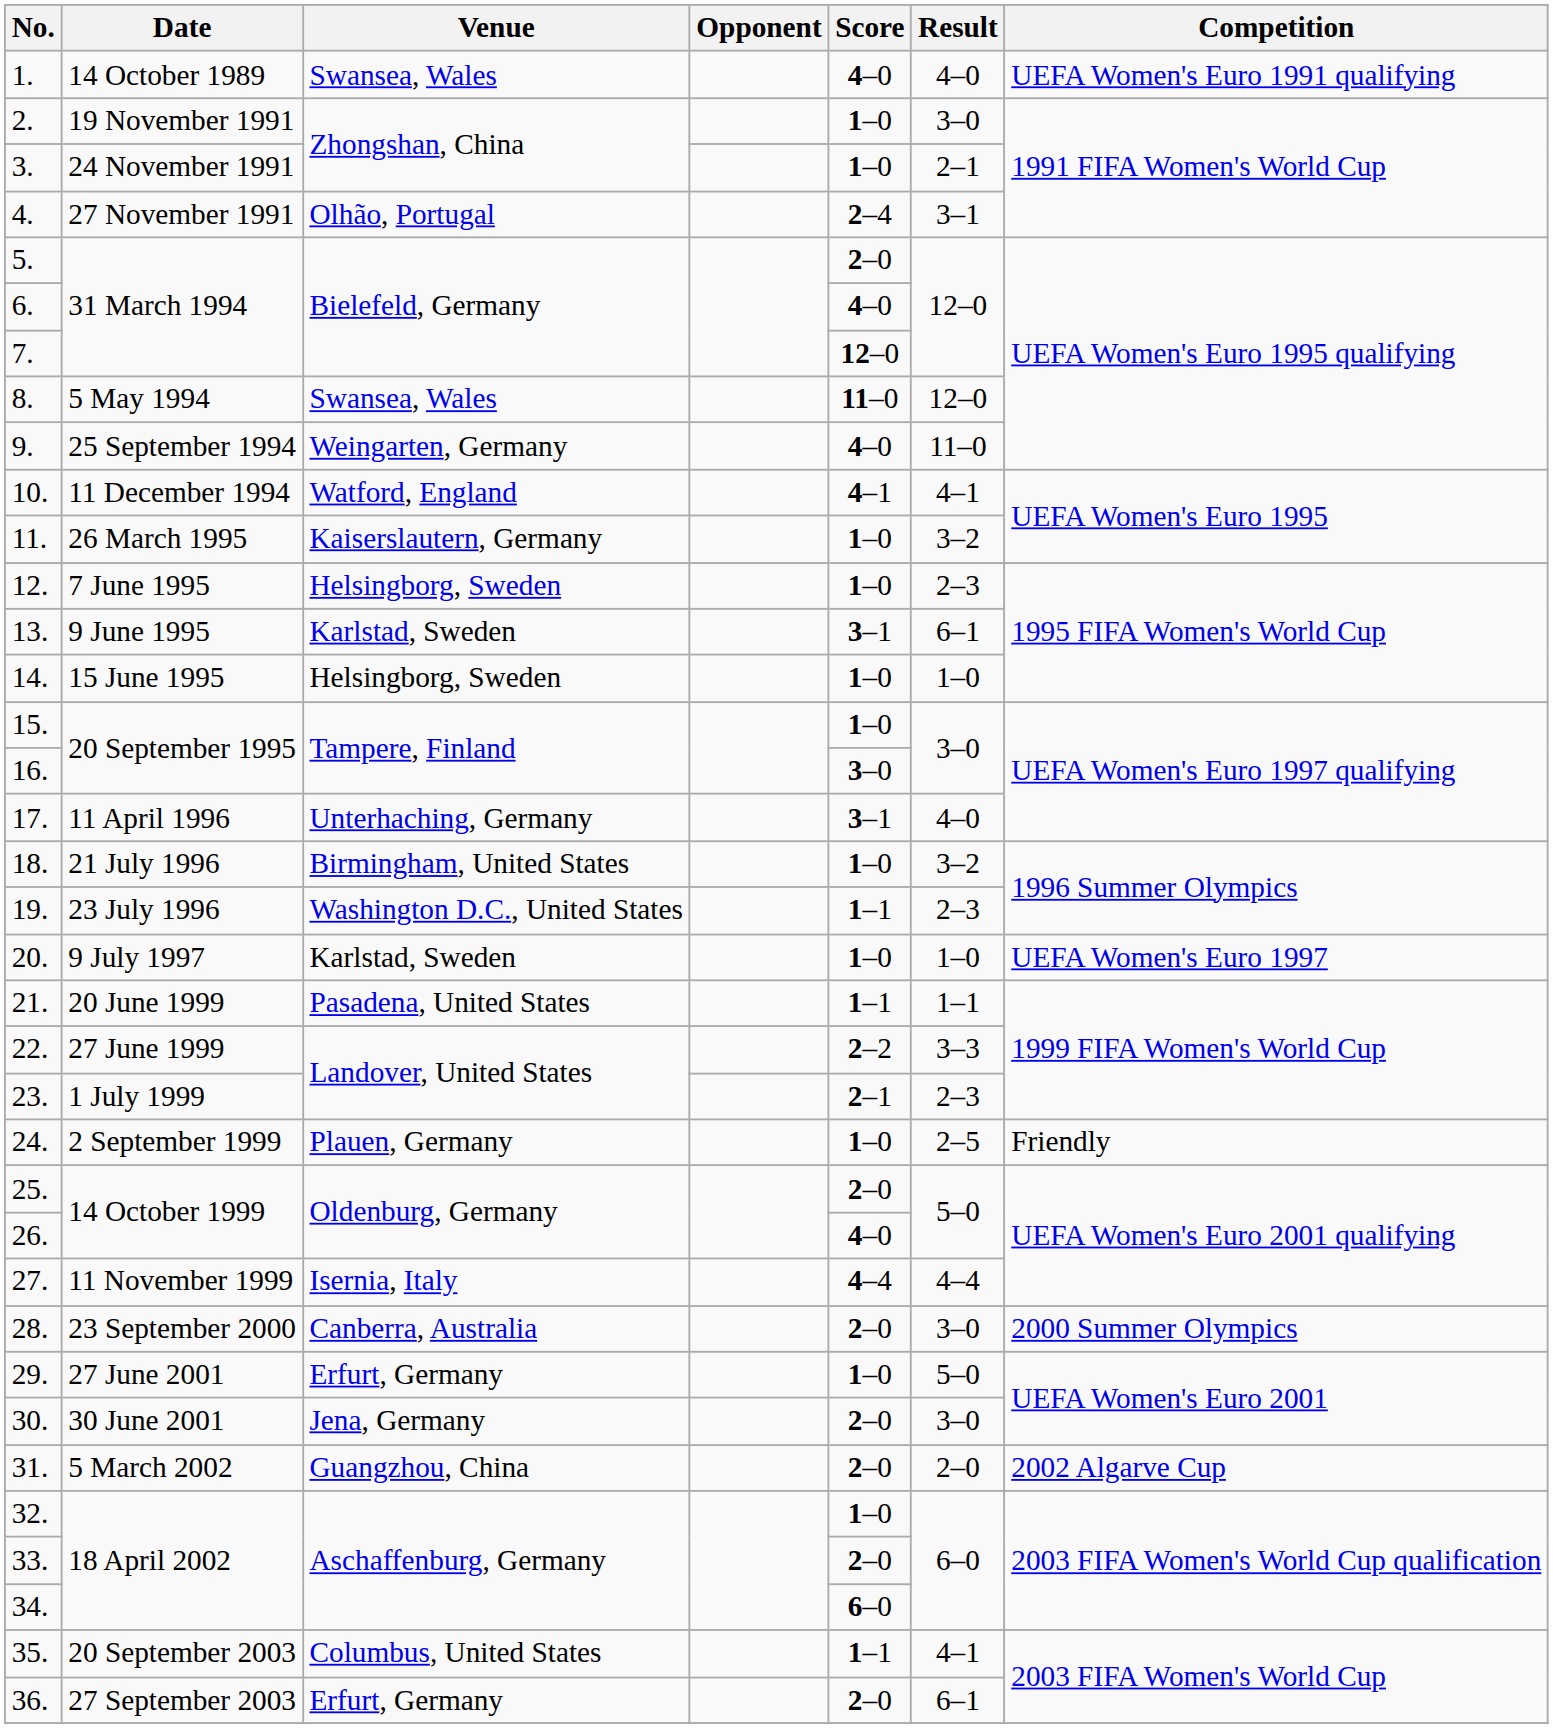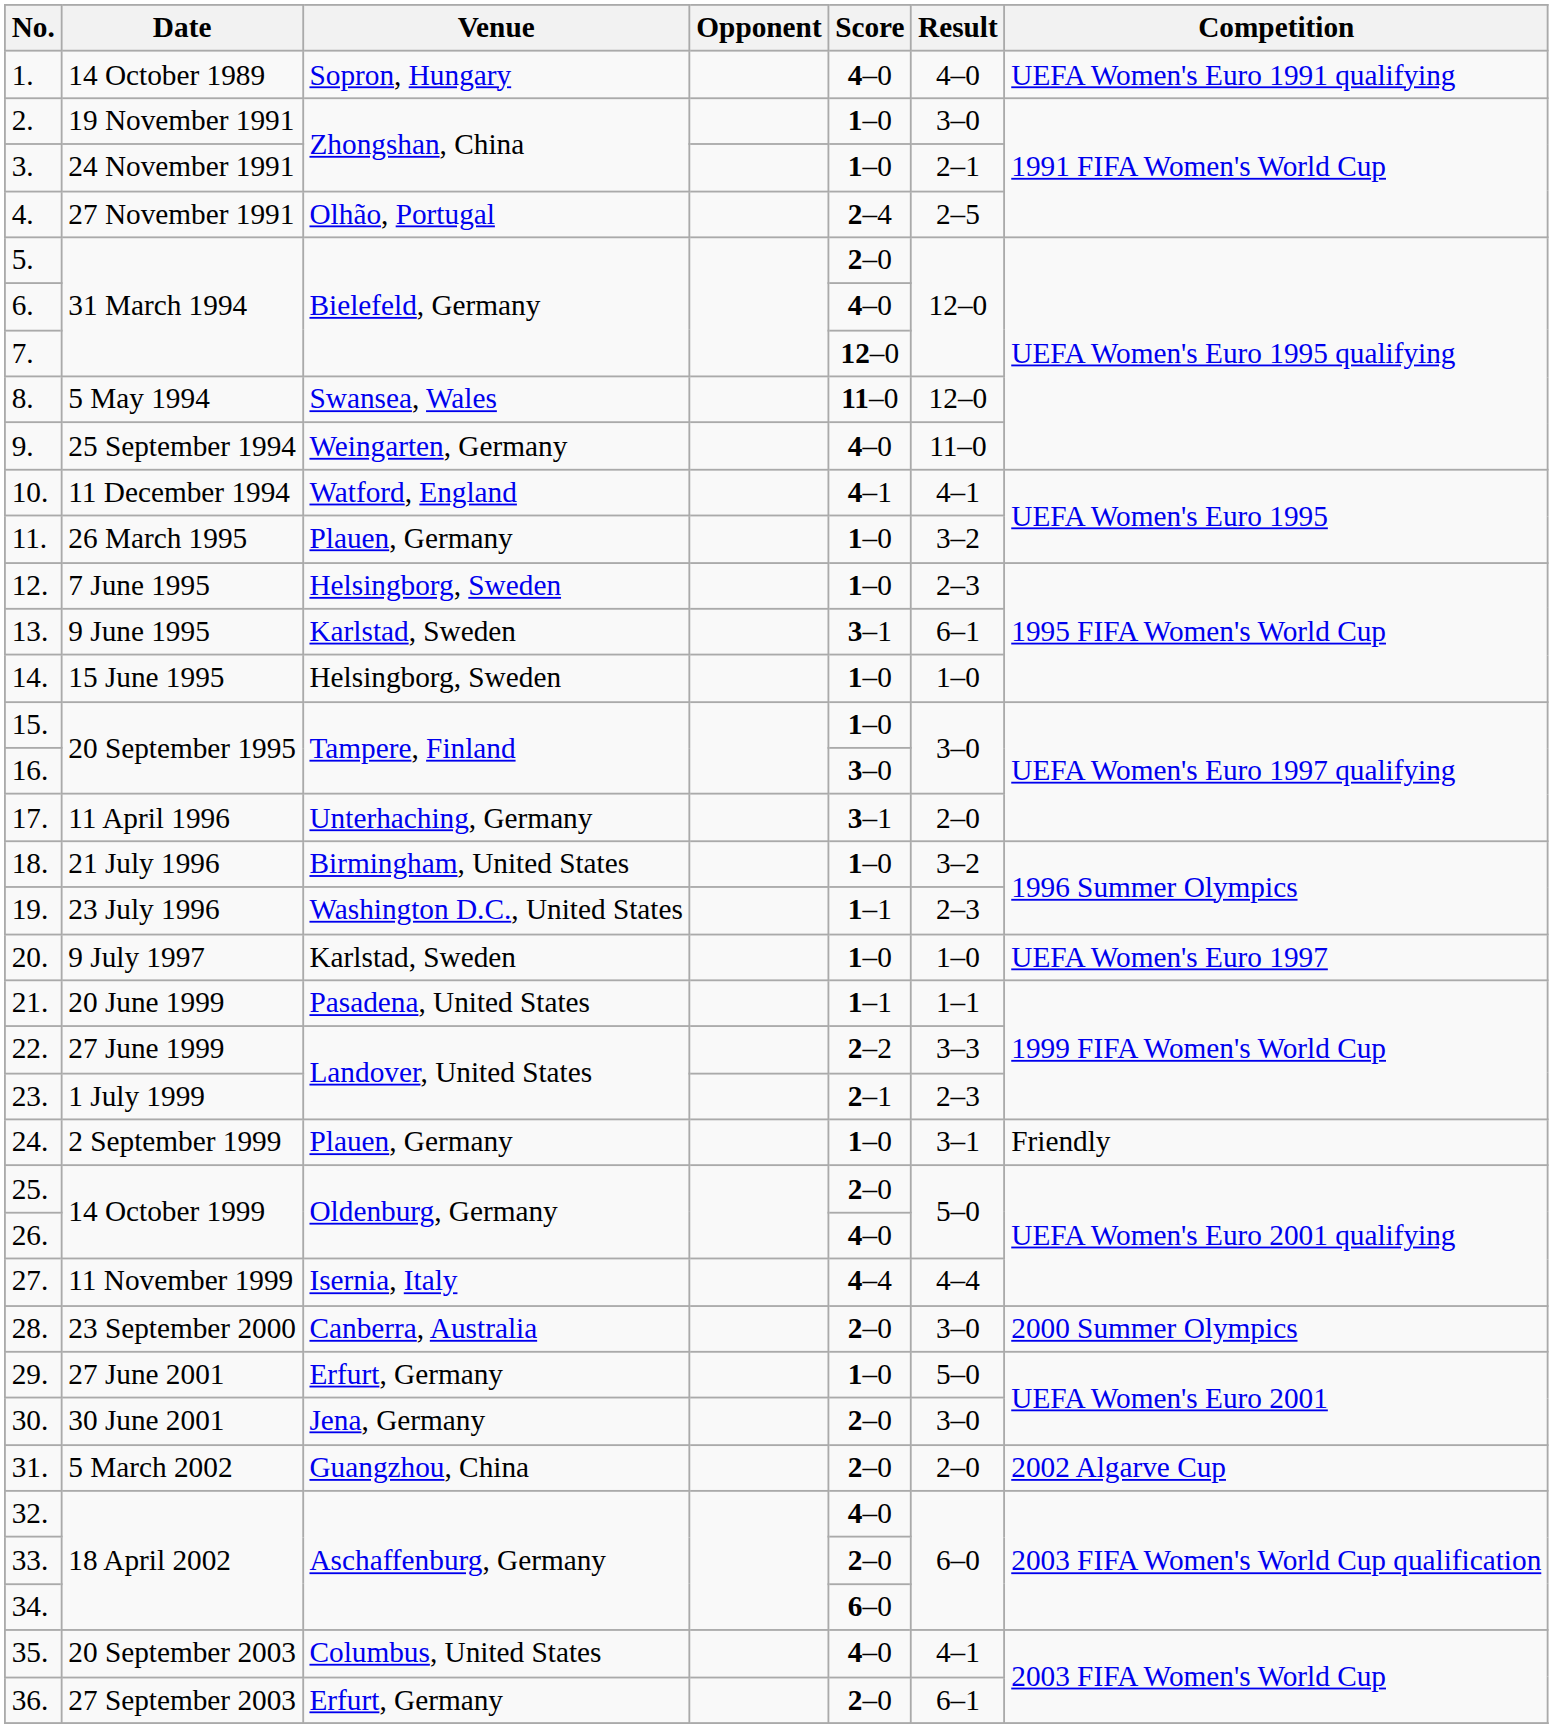1. | Venue: Swansea, Wales -> Sopron, Hungary
4. | Result: 3–1 -> 2–5
11. | Venue: Kaiserslautern, Germany -> Plauen, Germany
17. | Result: 4–0 -> 2–0
24. | Result: 2–5 -> 3–1
32. | Score: 1–0 -> 4–0
35. | Score: 1–1 -> 4–0
